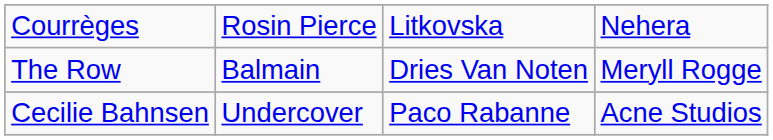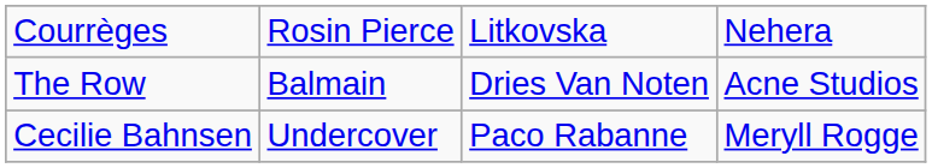The Row | column 4: Meryll Rogge -> Acne Studios
Cecilie Bahnsen | column 4: Acne Studios -> Meryll Rogge
